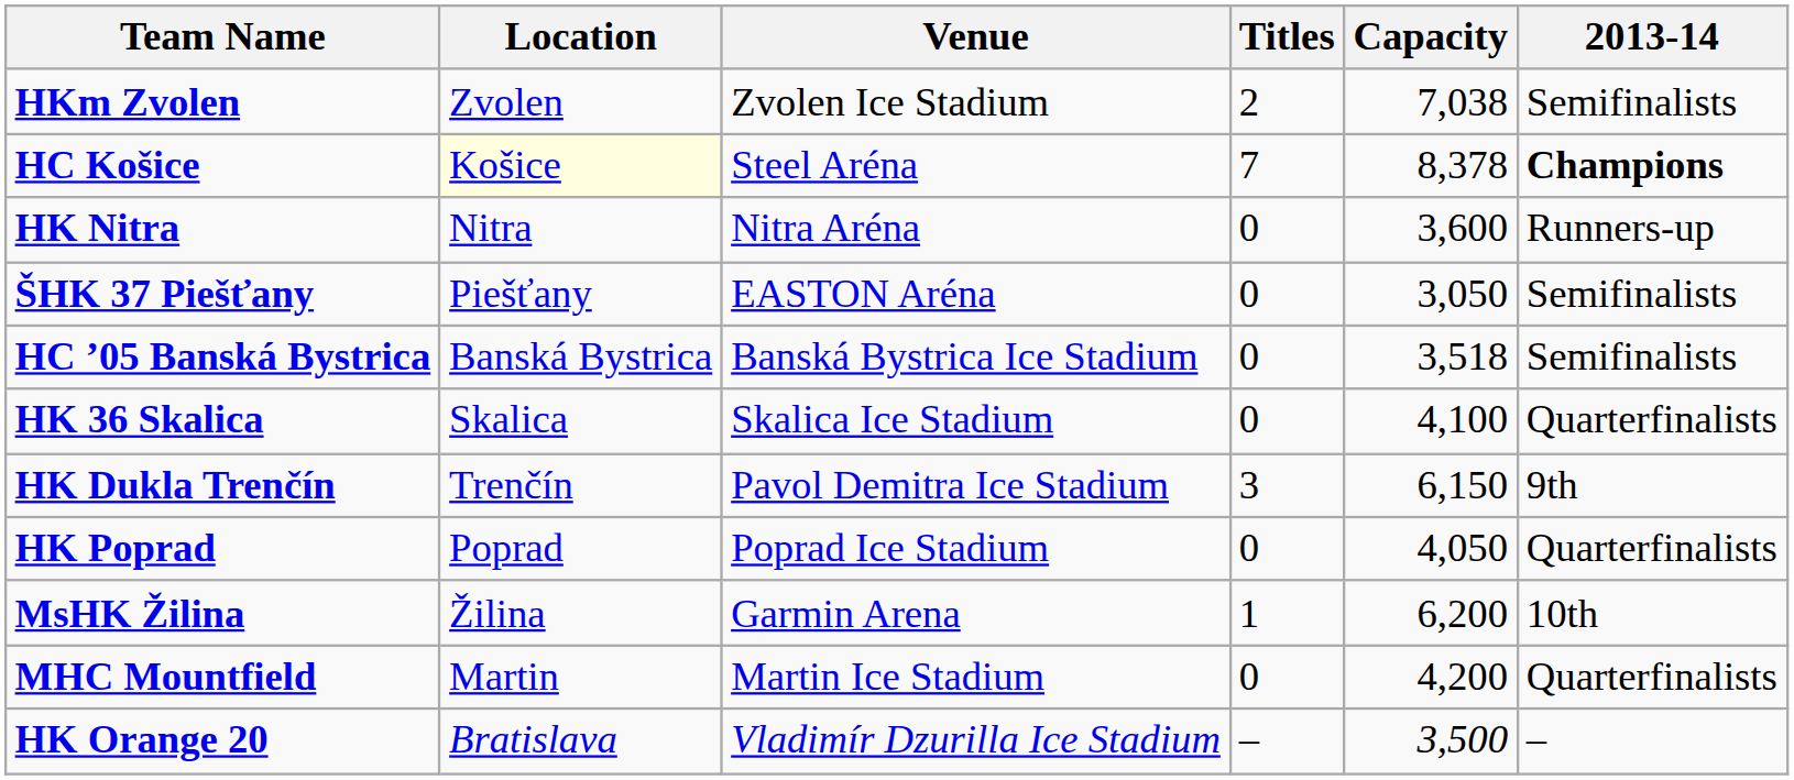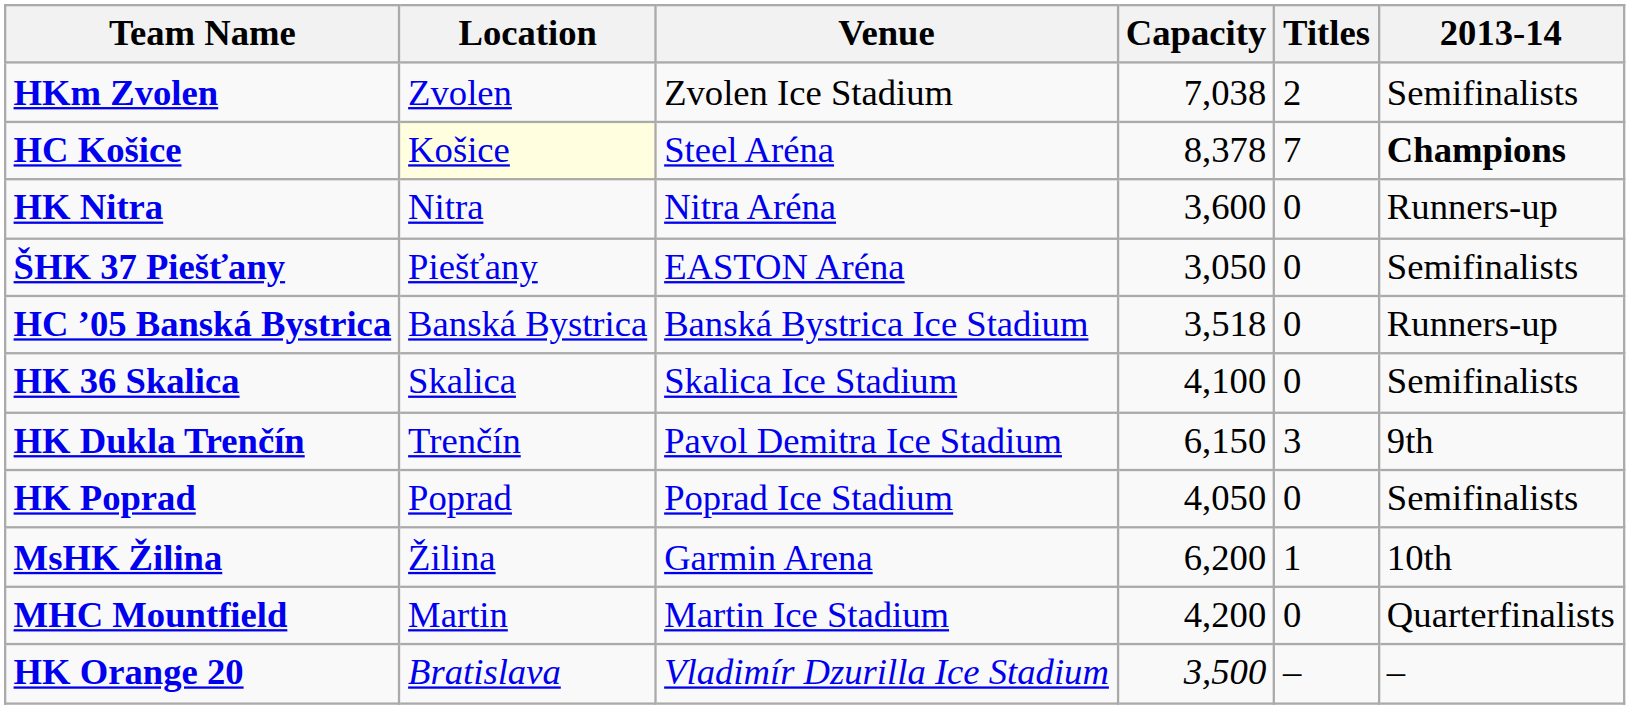columns swapped: Capacity <-> Titles
HC ’05 Banská Bystrica | 2013-14: Semifinalists -> Runners-up
HK 36 Skalica | 2013-14: Quarterfinalists -> Semifinalists
HK Poprad | 2013-14: Quarterfinalists -> Semifinalists
